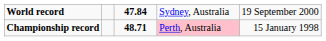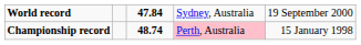Championship record | column 3: 48.71 -> 48.74
